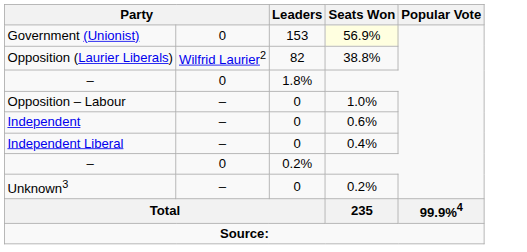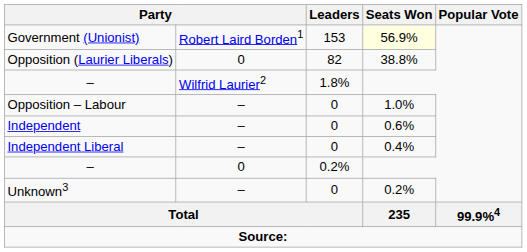Government (Unionist) | column 2: 0 -> Robert Laird Borden1
Opposition (Laurier Liberals) | column 2: Wilfrid Laurier2 -> 0
– / 1.8% | column 2: 0 -> Wilfrid Laurier2
